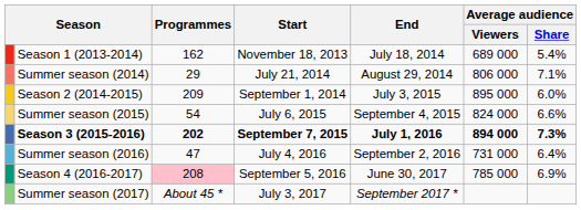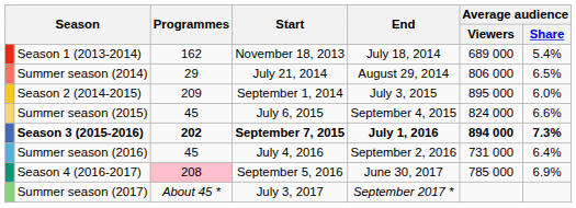Summer season (2014) | Average audience / Share: 7.1% -> 6.5%
Summer season (2015) | Programmes: 54 -> 45
Summer season (2016) | Programmes: 47 -> 45
